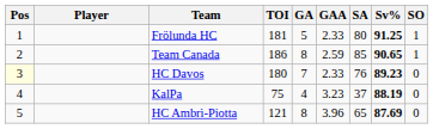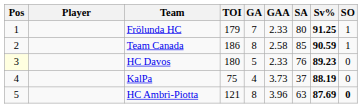Frölunda HC | TOI: 181 -> 179
Frölunda HC | GA: 5 -> 7
Team Canada | GAA: 2.59 -> 2.58
Team Canada | Sv%: 90.65 -> 90.59
HC Davos | GA: 7 -> 5
KalPa | GAA: 3.23 -> 3.73
HC Ambrì-Piotta | SA: 65 -> 63
HC Ambrì-Piotta | SO: normal -> bold
